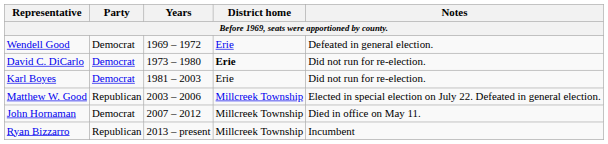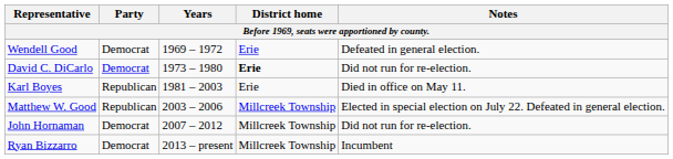Karl Boyes | Party: Democrat -> Republican
Karl Boyes | Notes: Did not run for re-election. -> Died in office on May 11.
John Hornaman | Notes: Died in office on May 11. -> Did not run for re-election.
Ryan Bizzarro | Party: Republican -> Democrat
